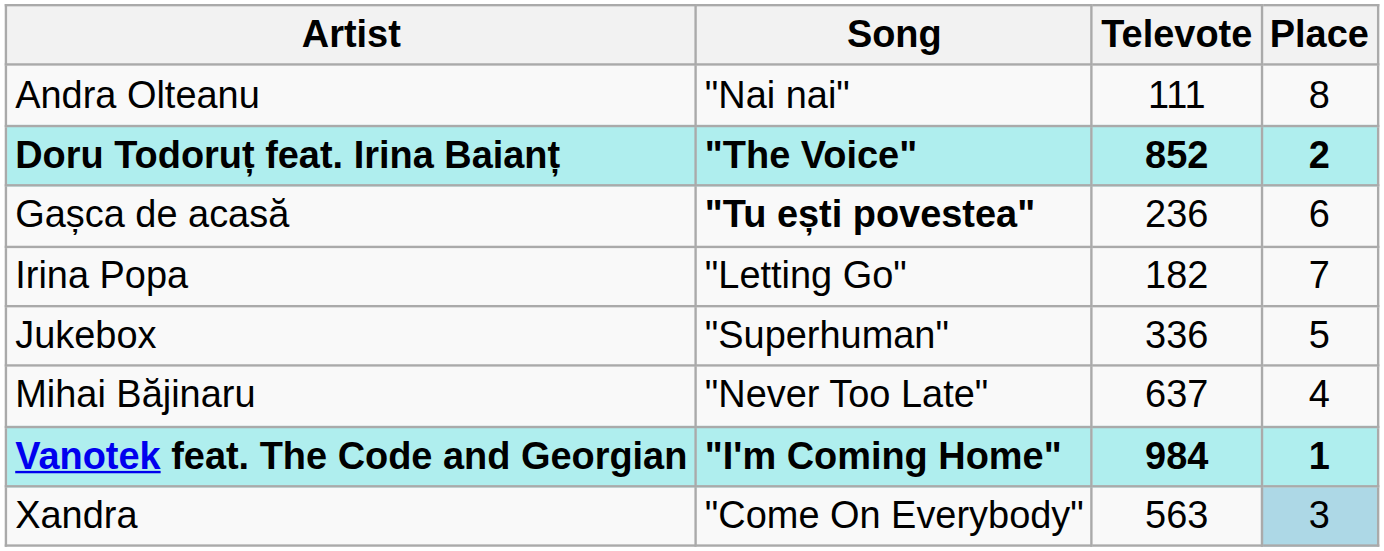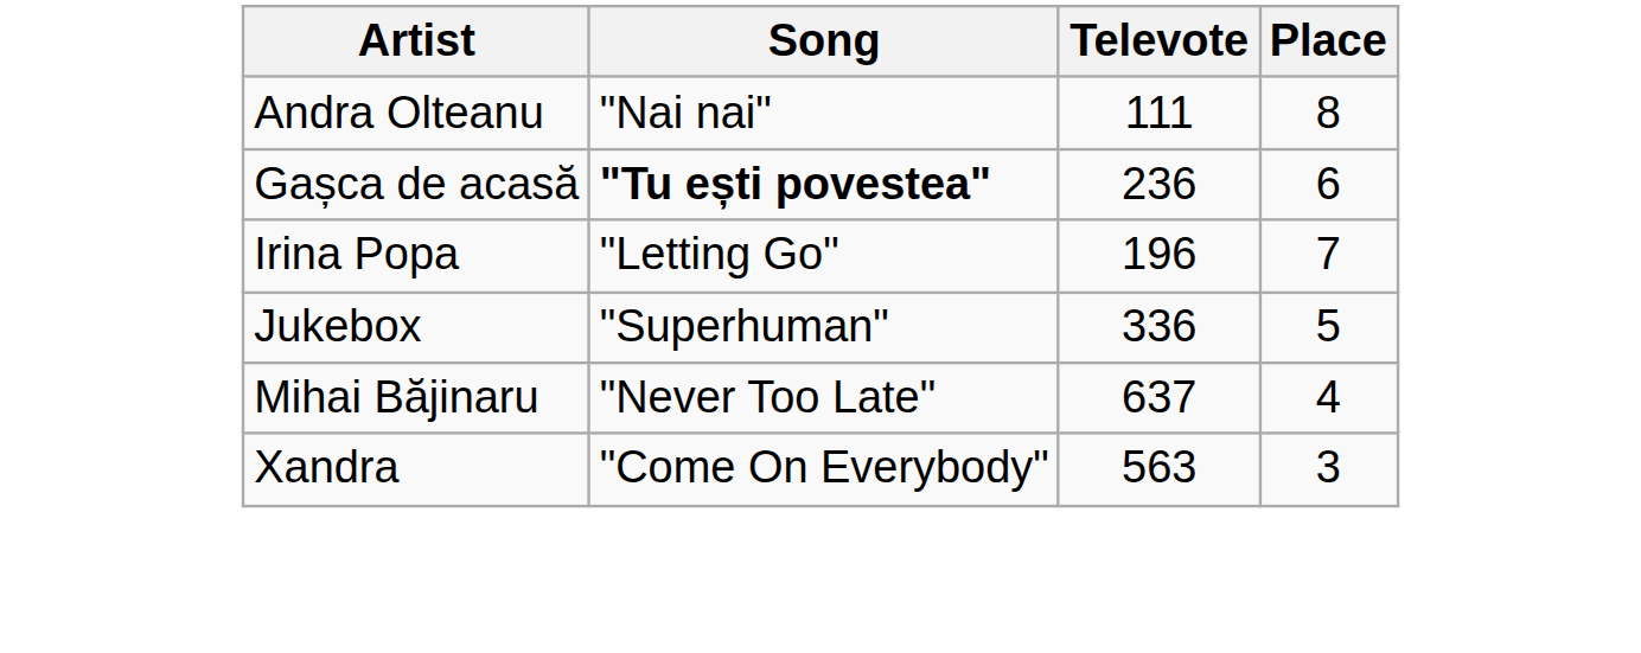- row: Doru Todoruț feat. Irina Baianț | "The Voice" | 852 | 2
Irina Popa | Televote: 182 -> 196
- row: Vanotek feat. The Code and Georgian | "I'm Coming Home" | 984 | 1
Xandra | Place: lightblue background -> no background
